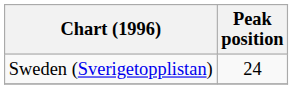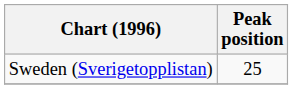Sweden (Sverigetopplistan) | Peak position: 24 -> 25
